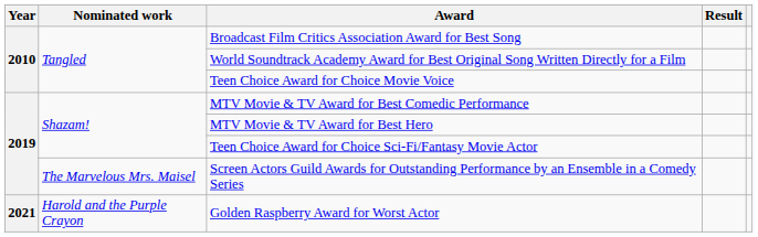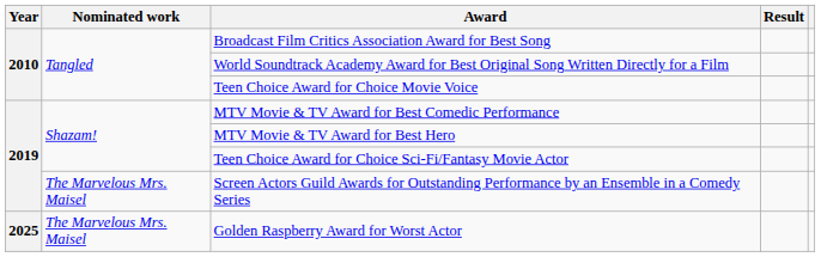Golden Raspberry Award for Worst Actor | Year: 2021 -> 2025
Golden Raspberry Award for Worst Actor | Nominated work: Harold and the Purple Crayon -> The Marvelous Mrs. Maisel
